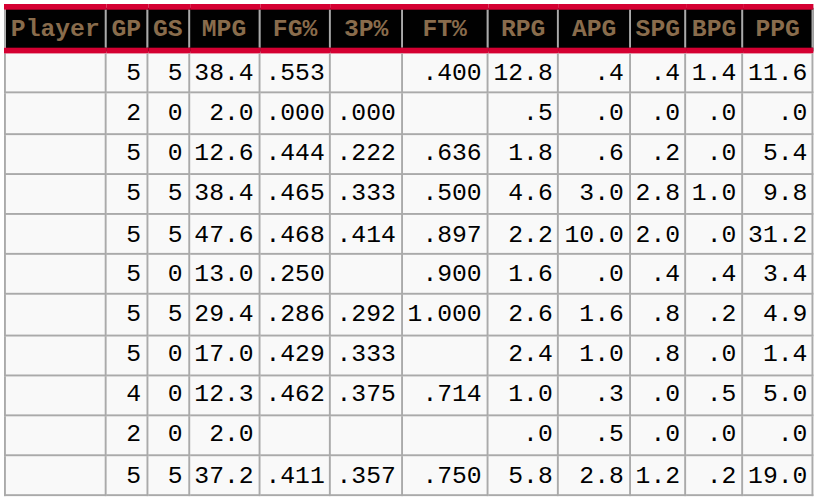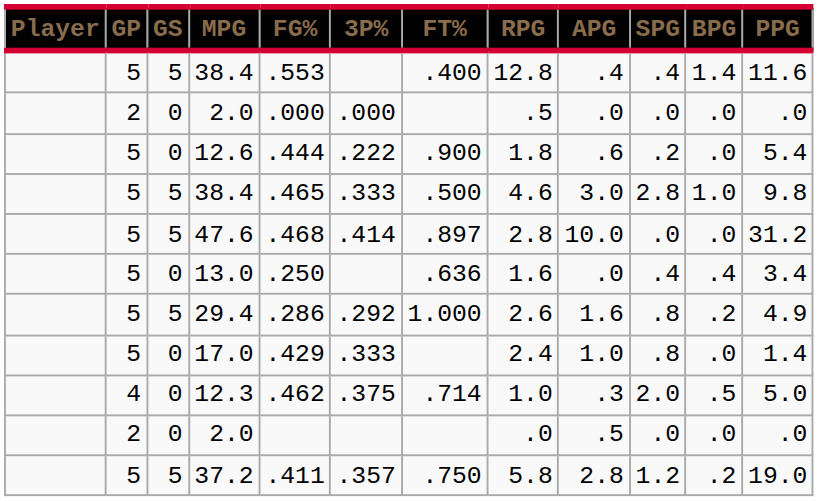12.6 | FT%: .636 -> .900
47.6 | RPG: 2.2 -> 2.8
47.6 | SPG: 2.0 -> .0
13.0 | FT%: .900 -> .636
12.3 | SPG: .0 -> 2.0
